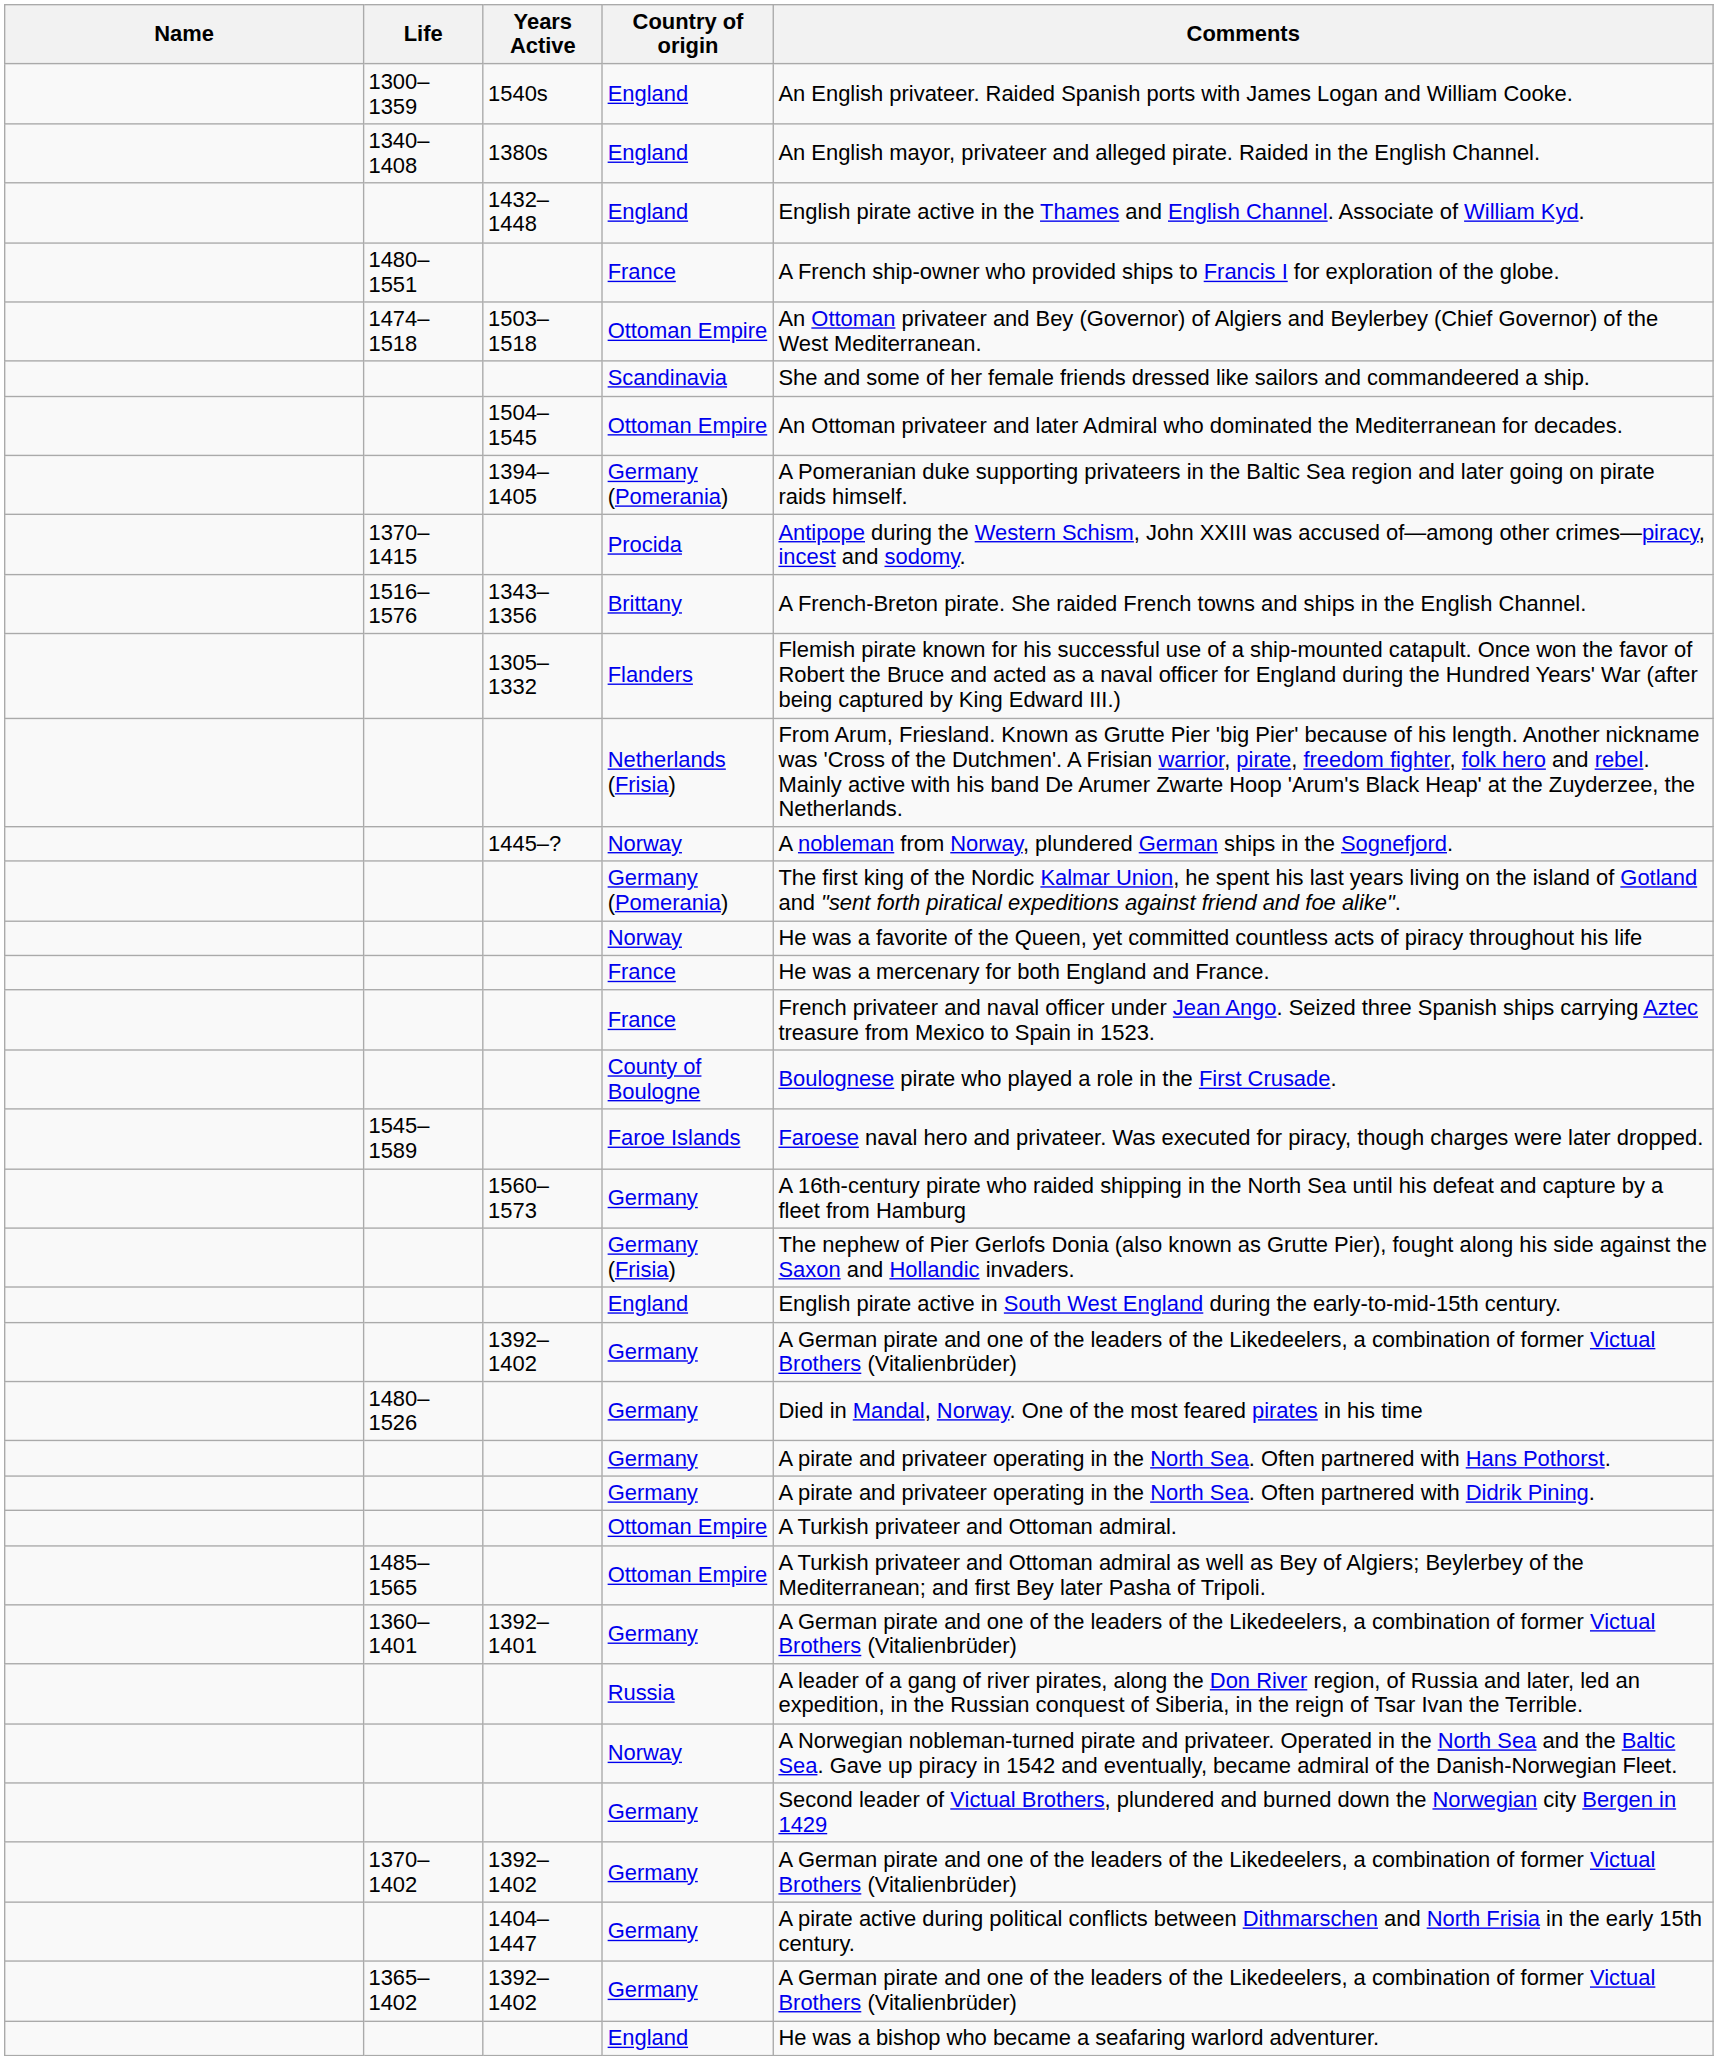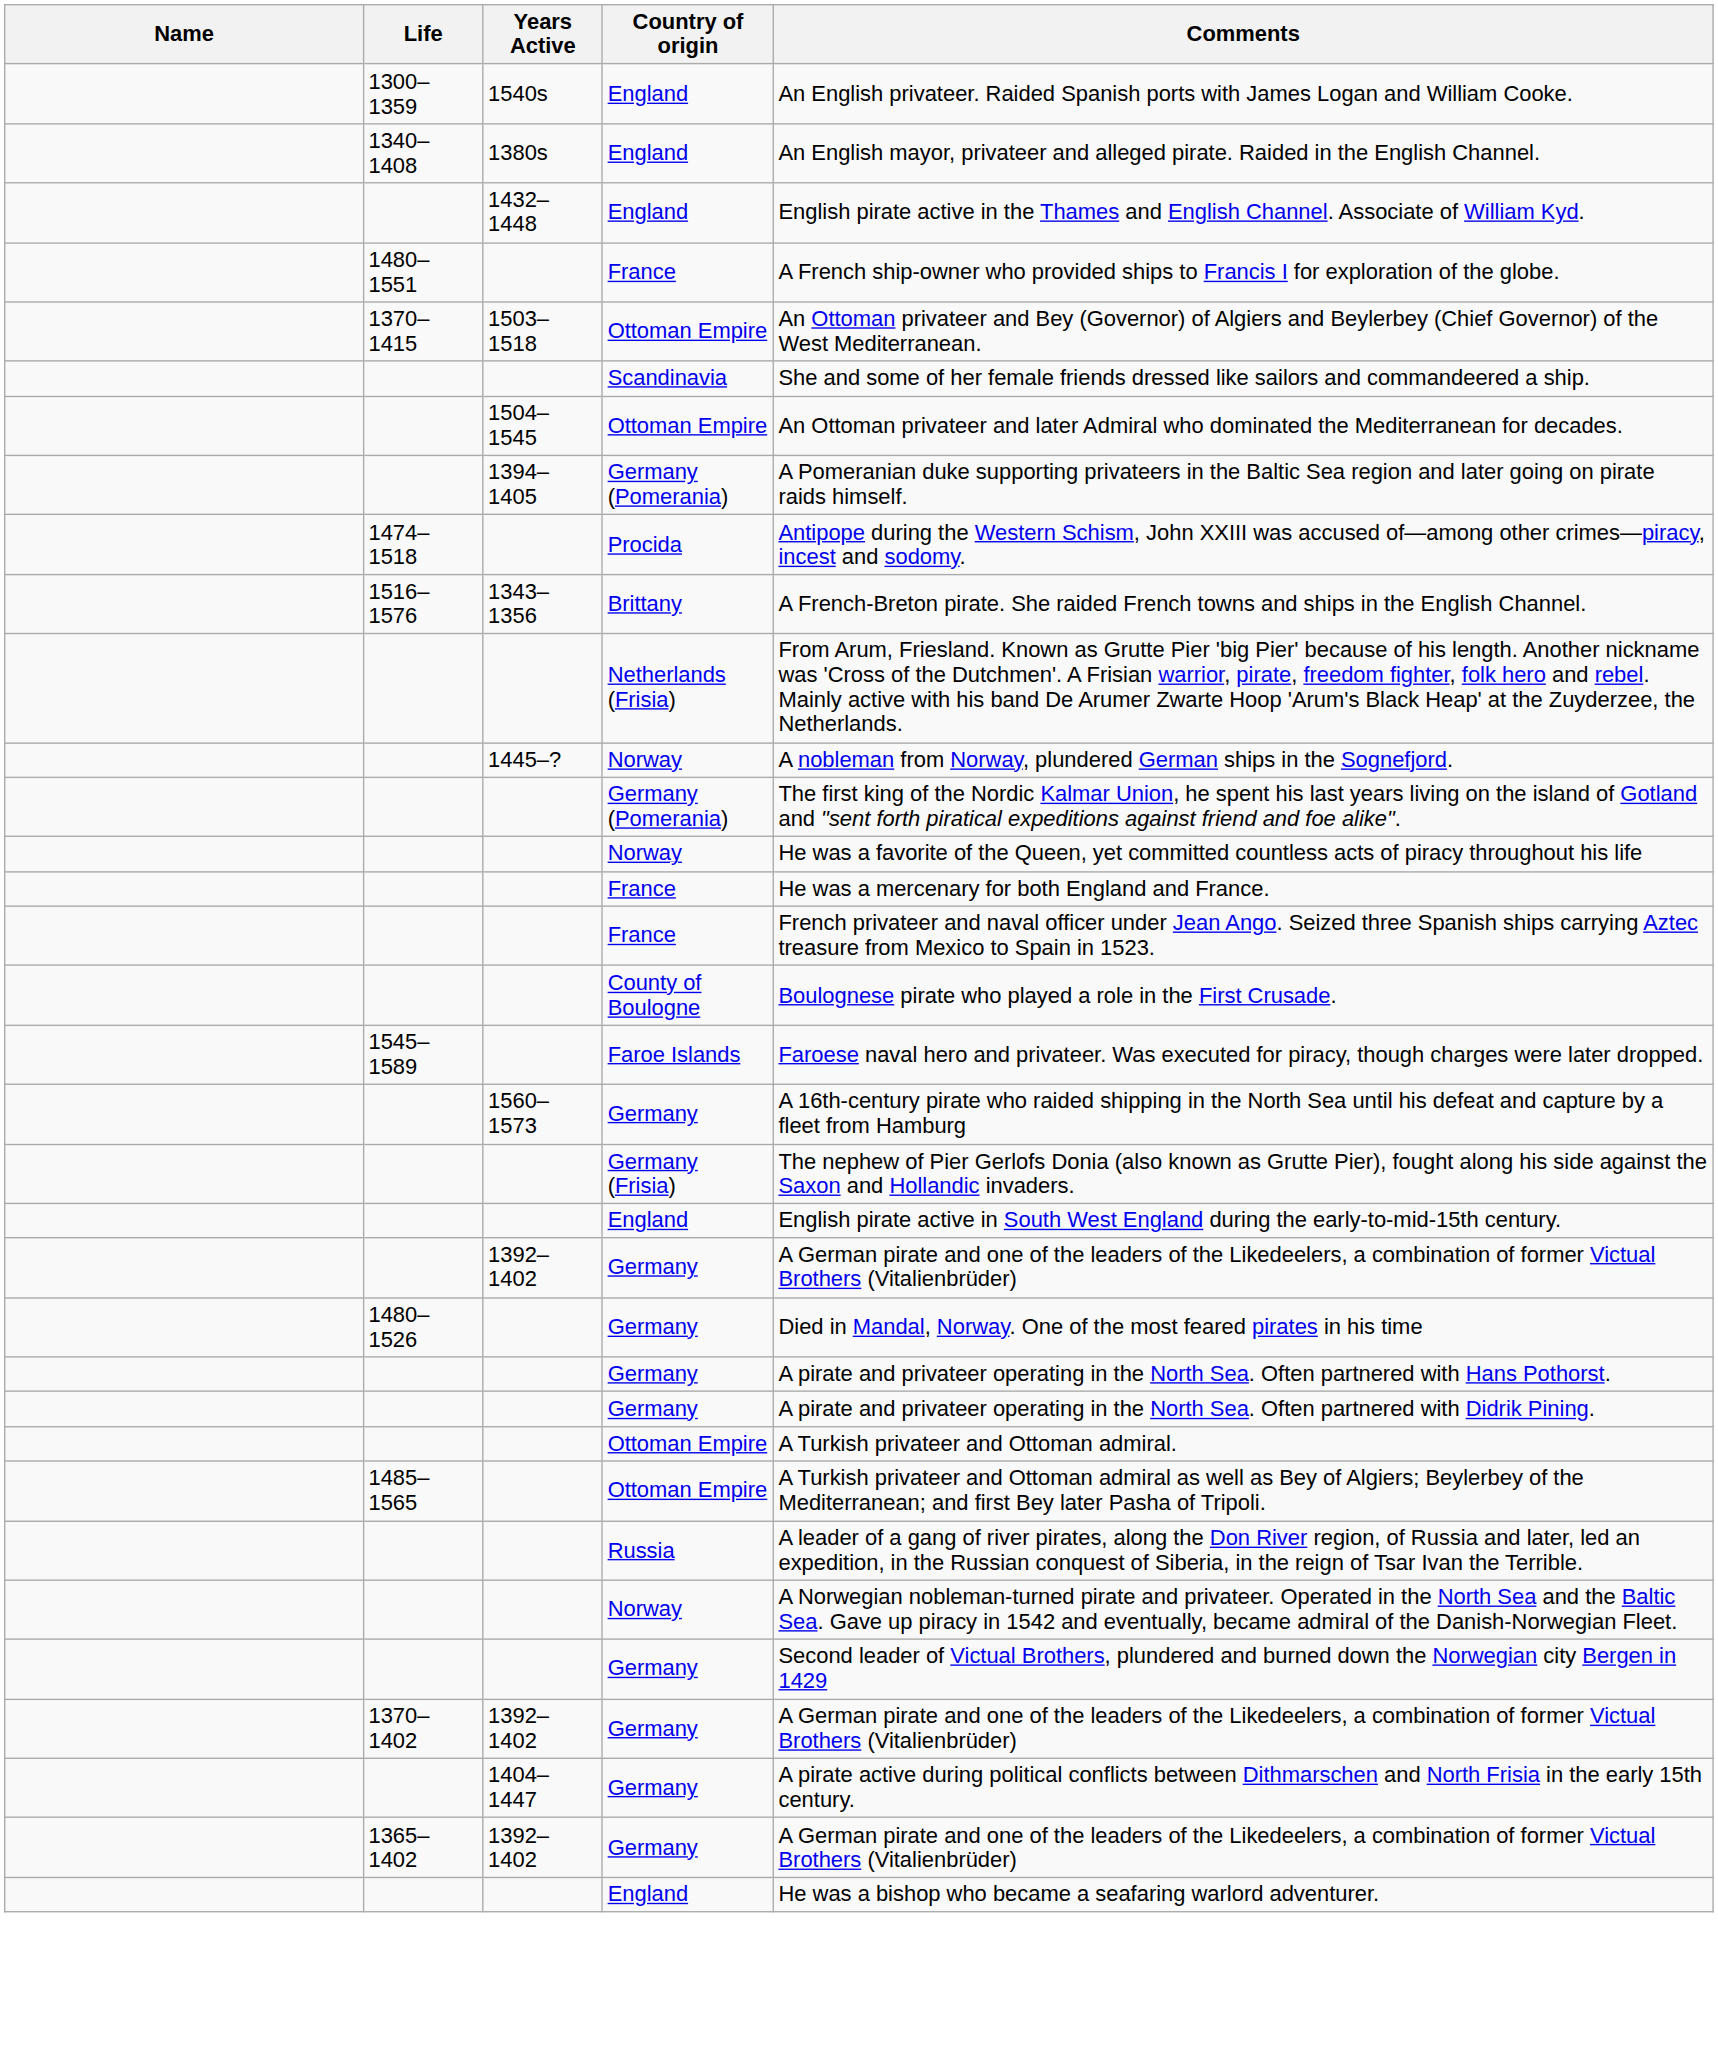1503–1518 / Ottoman Empire | Life: 1474–1518 -> 1370–1415
Procida | Life: 1370–1415 -> 1474–1518
- row: 1305–1332 | Flanders | Flemish pirate known for his successful use of a ship-mounted catapult. Once won the favor of Robert the Bruce and acted as a naval officer for England during the Hundred Years' War (after being captured by King Edward III.)
- row: 1360–1401 | 1392–1401 | Germany | A German pirate and one of the leaders of the Likedeelers, a combination of former Victual Brothers (Vitalienbrüder)
